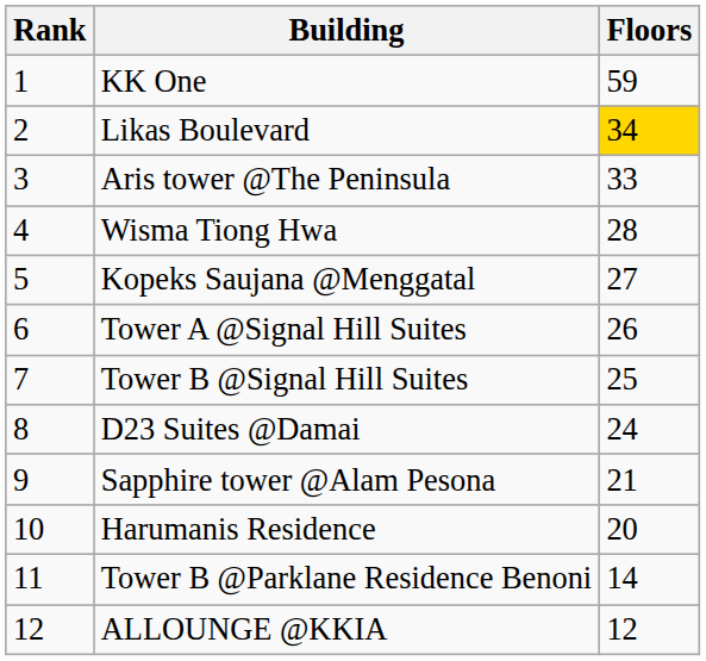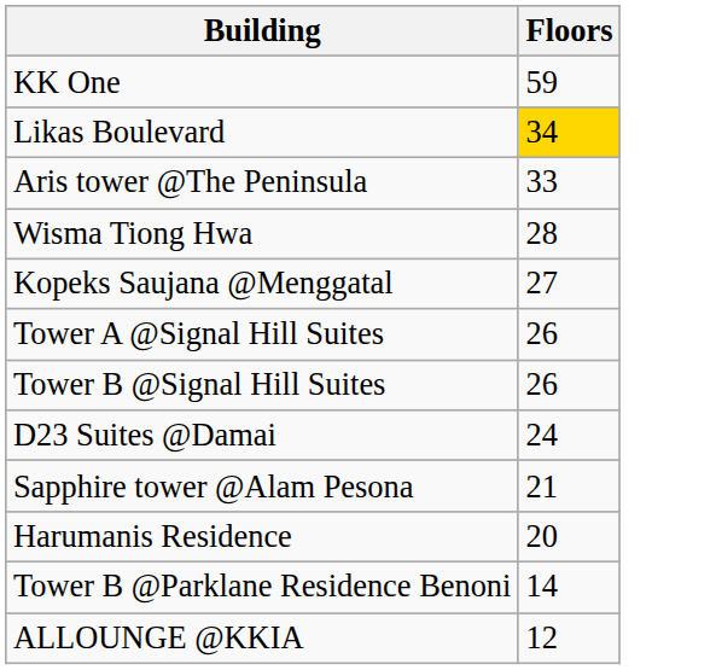- column: Rank | 1 | 2 | 3 | 4 | 5 | 6 | 7 | 8 | 9 | 10 | 11 | 12
Tower B @Signal Hill Suites | Floors: 25 -> 26
